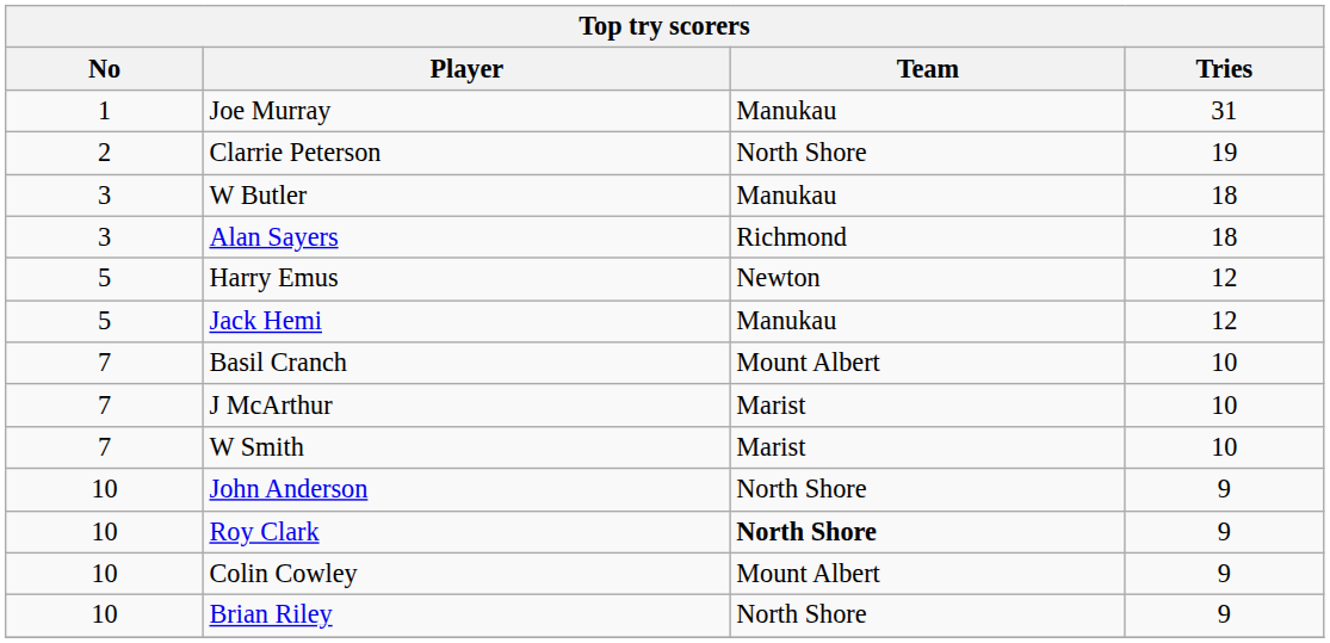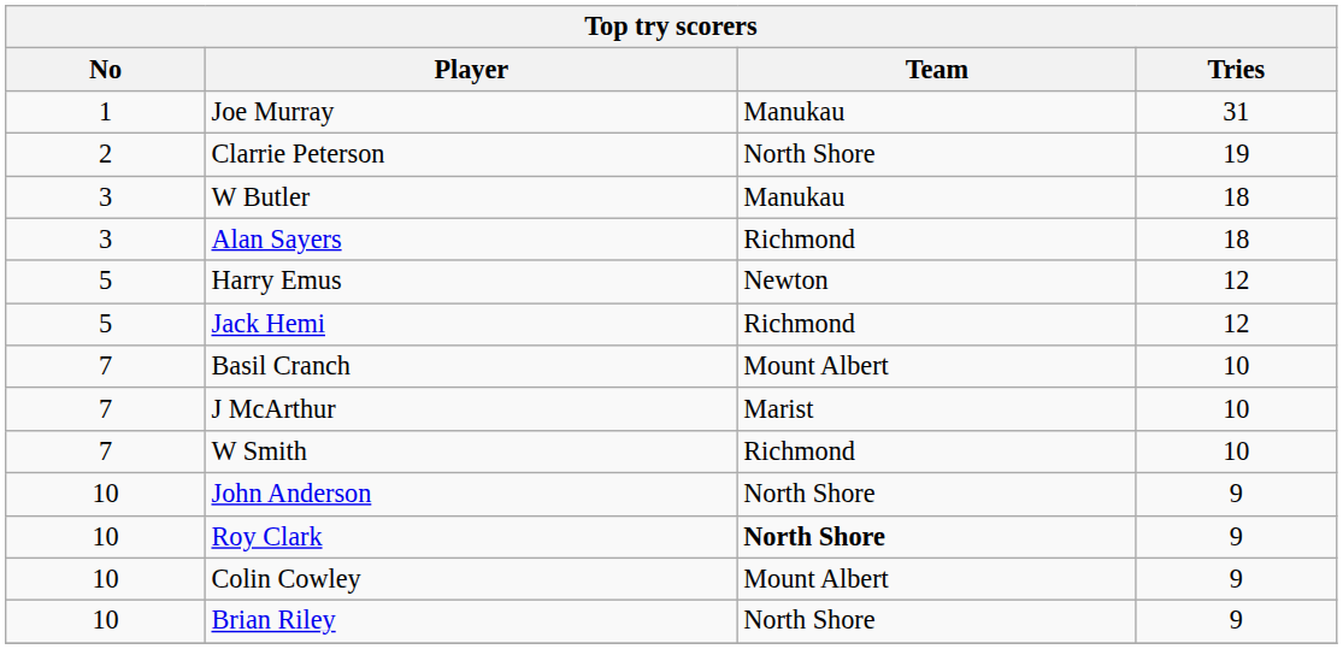Jack Hemi | Team: Manukau -> Richmond
W Smith | Team: Marist -> Richmond
